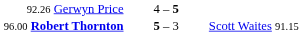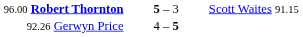rows swapped: 92.26 Gerwyn Price <-> 96.00 Robert Thornton
